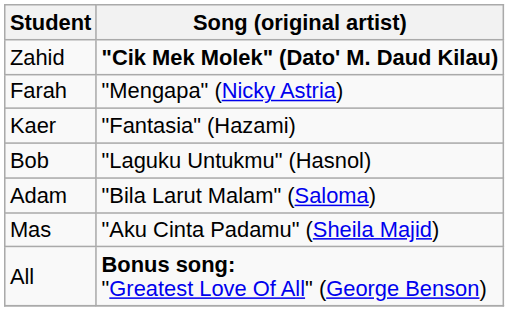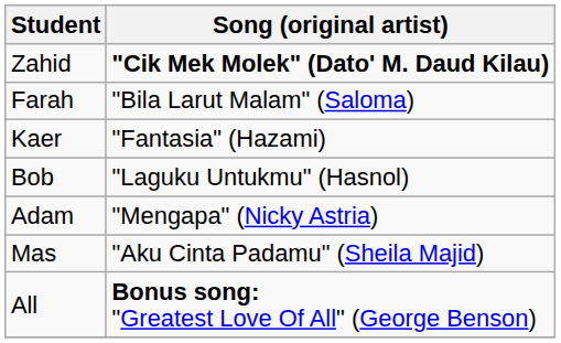Farah | Song (original artist): "Mengapa" (Nicky Astria) -> "Bila Larut Malam" (Saloma)
Adam | Song (original artist): "Bila Larut Malam" (Saloma) -> "Mengapa" (Nicky Astria)
